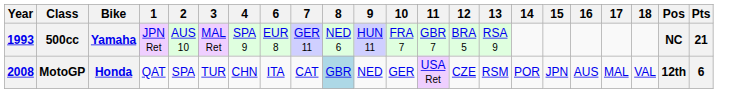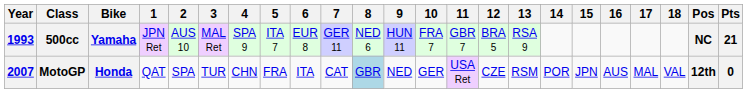+ column: 5 | ITA 7 | FRA
MotoGP | Year: 2008 -> 2007
MotoGP | Pts: 6 -> 0
